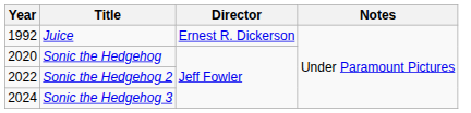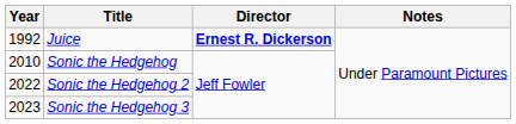Juice | Director: normal -> bold
Sonic the Hedgehog | Year: 2020 -> 2010
Sonic the Hedgehog 3 | Year: 2024 -> 2023
